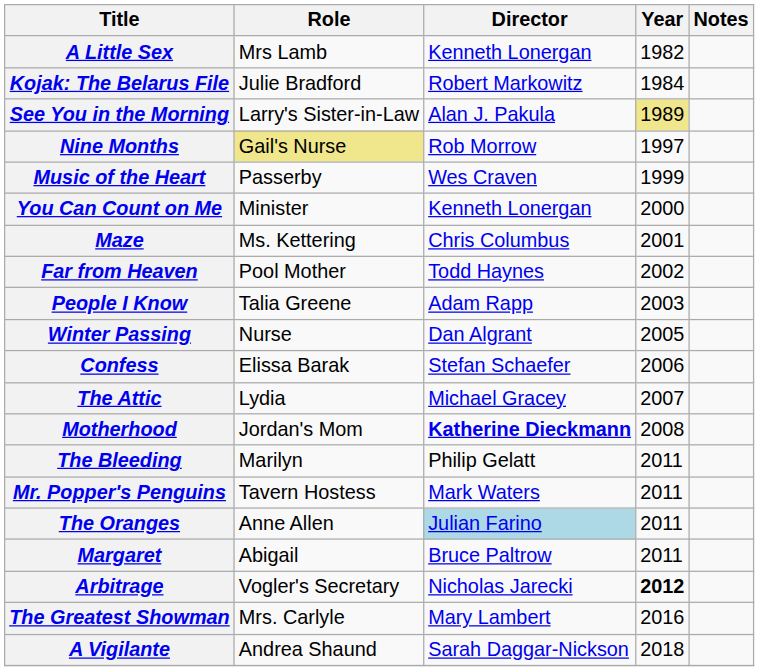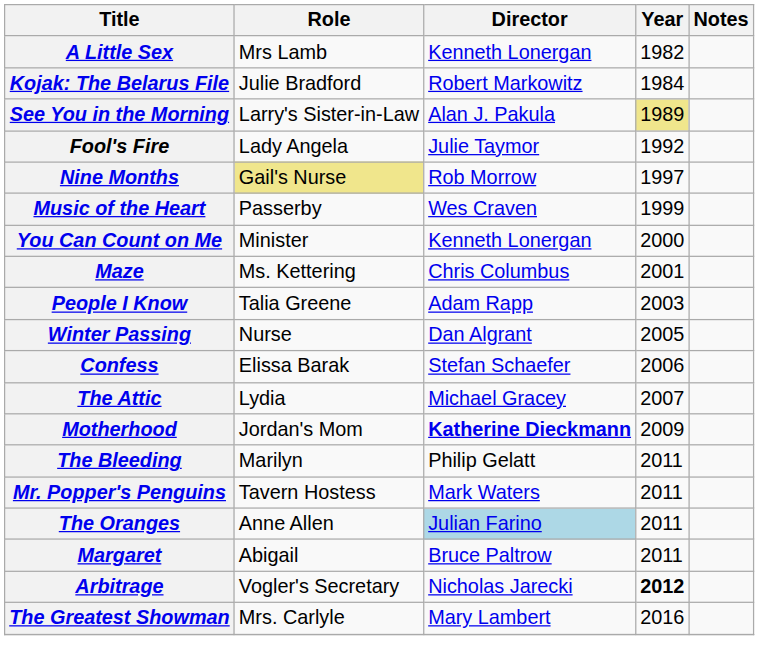+ row: Fool's Fire | Lady Angela | Julie Taymor | 1992
- row: Far from Heaven | Pool Mother | Todd Haynes | 2002
Motherhood | Year: 2008 -> 2009
- row: A Vigilante | Andrea Shaund | Sarah Daggar-Nickson | 2018
